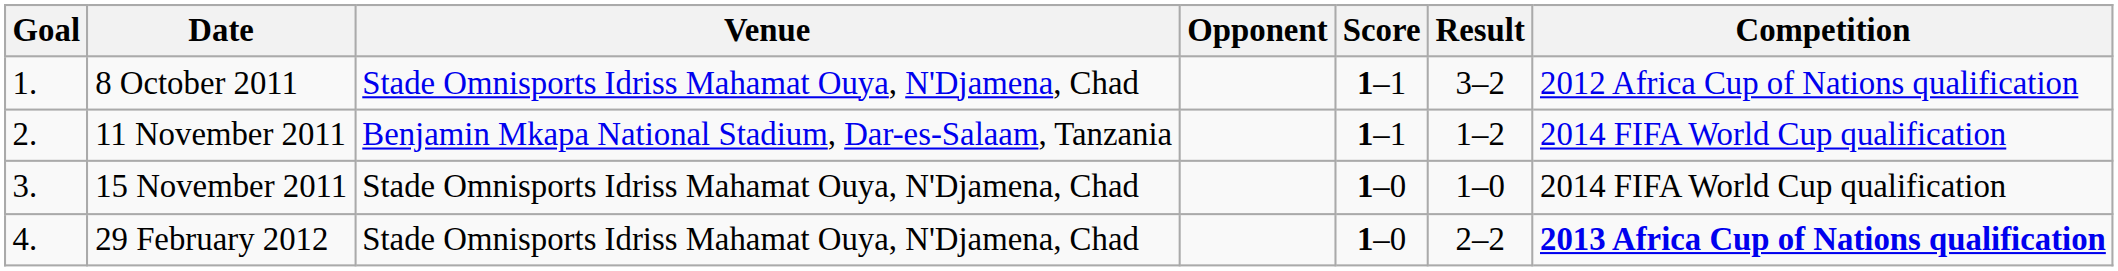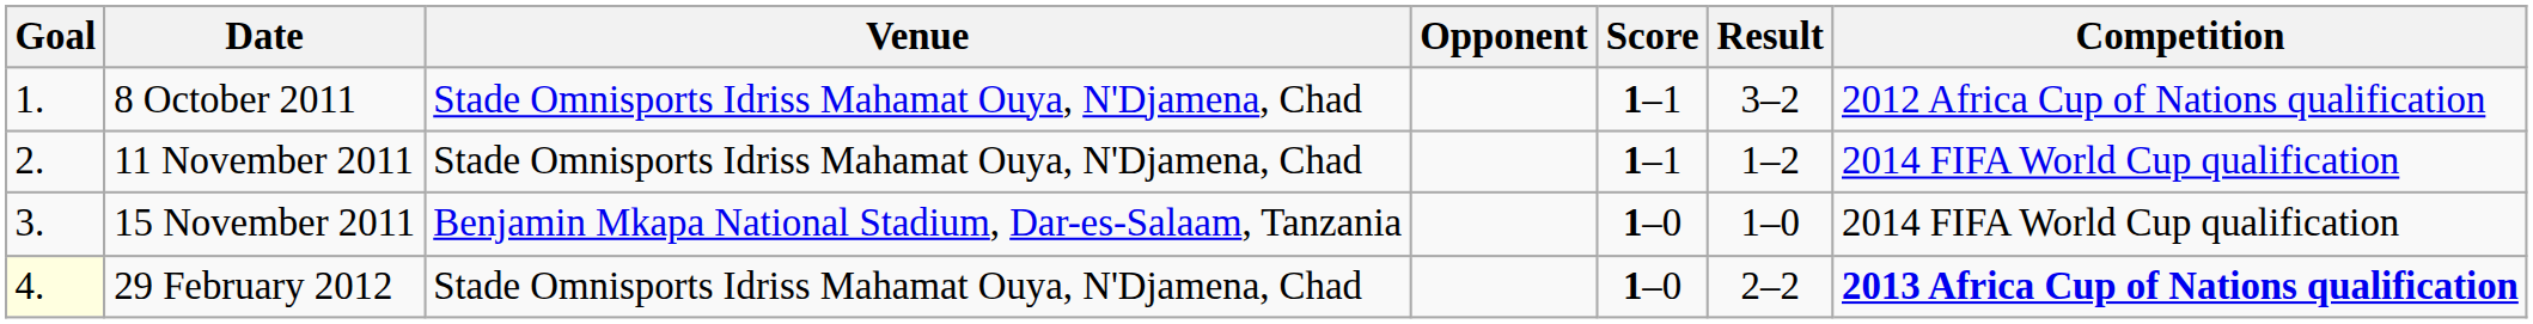11 November 2011 | Venue: Benjamin Mkapa National Stadium, Dar-es-Salaam, Tanzania -> Stade Omnisports Idriss Mahamat Ouya, N'Djamena, Chad
15 November 2011 | Venue: Stade Omnisports Idriss Mahamat Ouya, N'Djamena, Chad -> Benjamin Mkapa National Stadium, Dar-es-Salaam, Tanzania
29 February 2012 | Goal: no background -> lightyellow background
